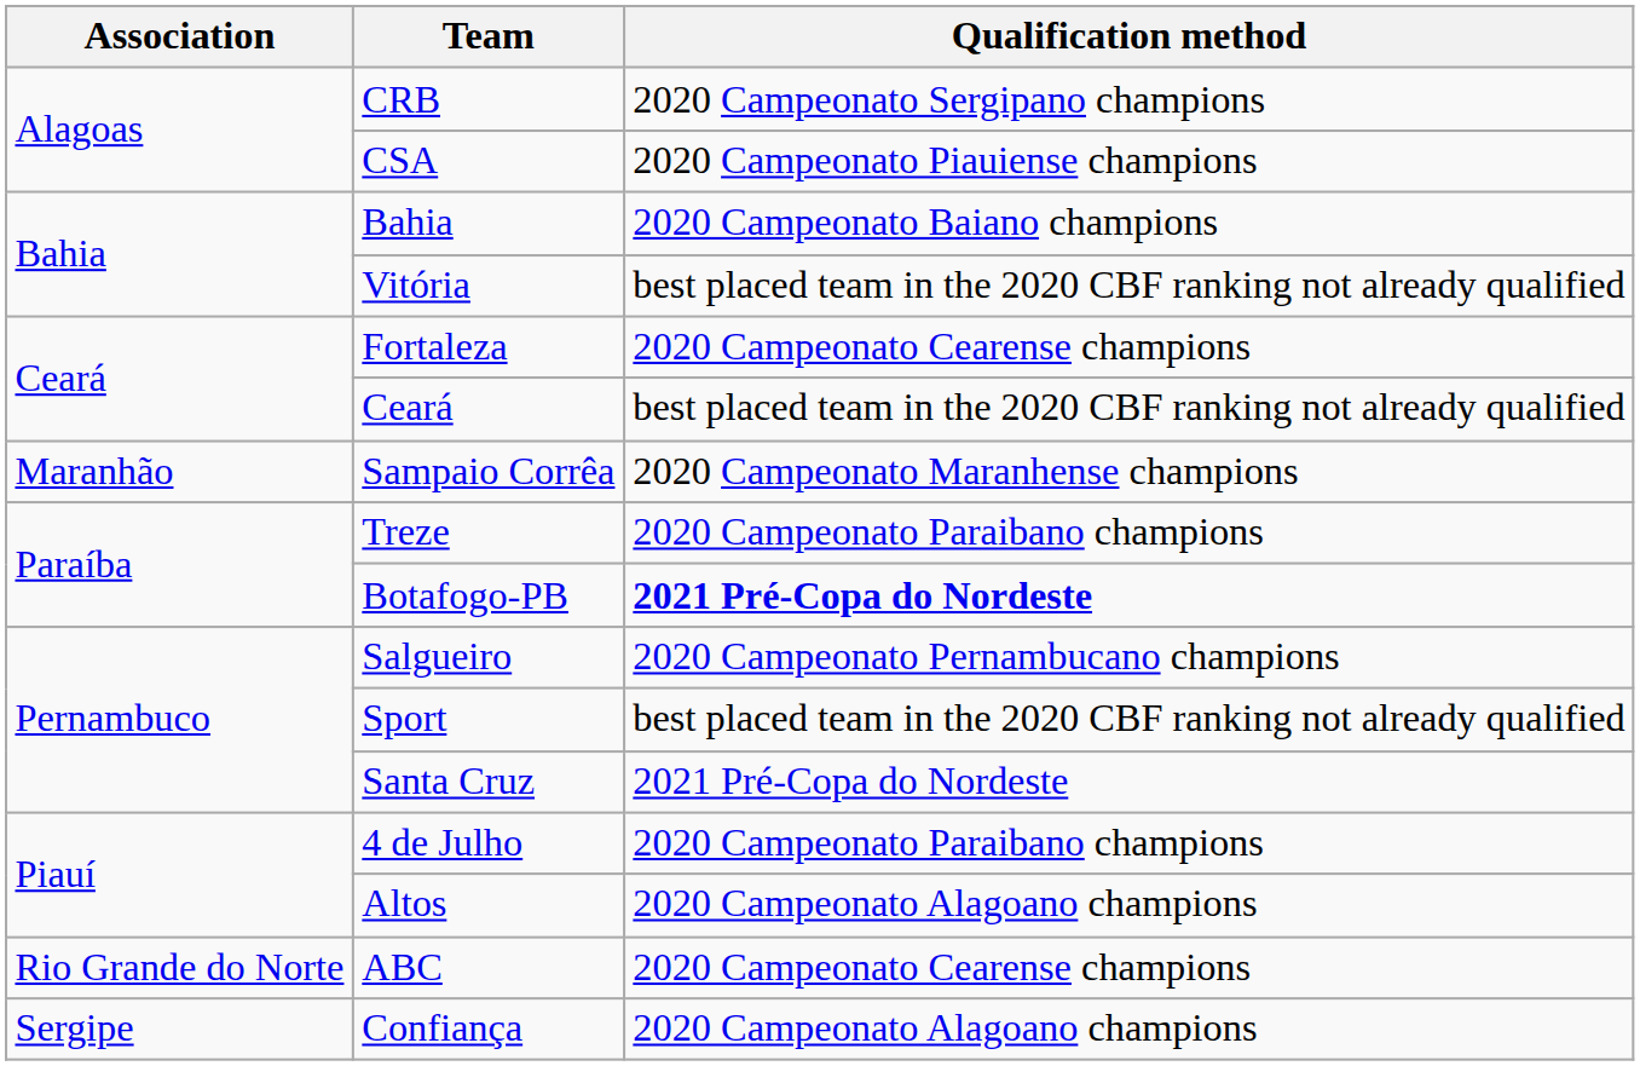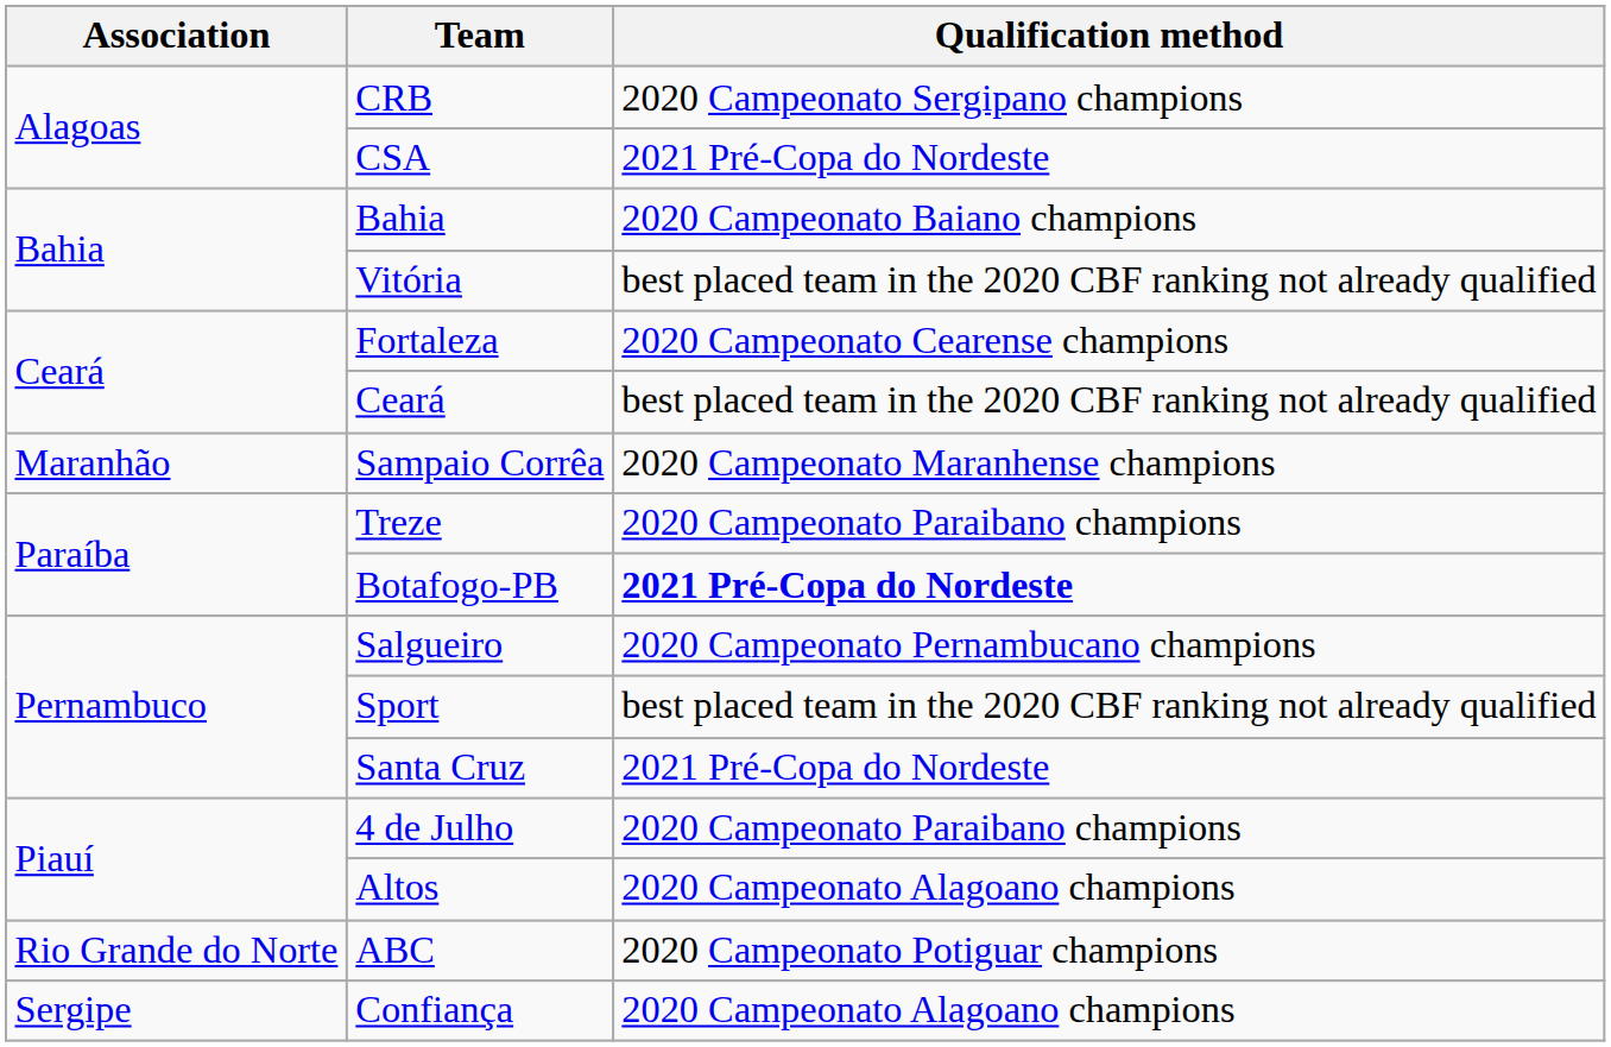CSA | Qualification method: 2020 Campeonato Piauiense champions -> 2021 Pré-Copa do Nordeste
ABC | Qualification method: 2020 Campeonato Cearense champions -> 2020 Campeonato Potiguar champions
